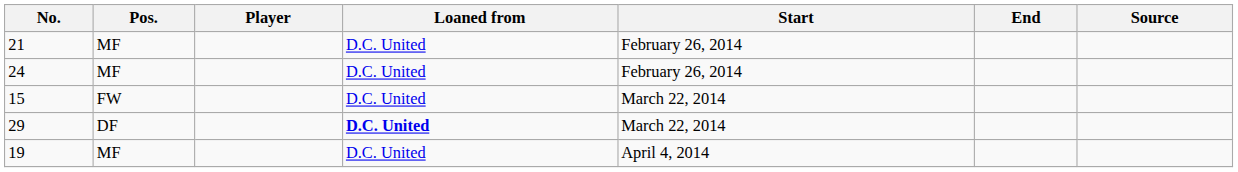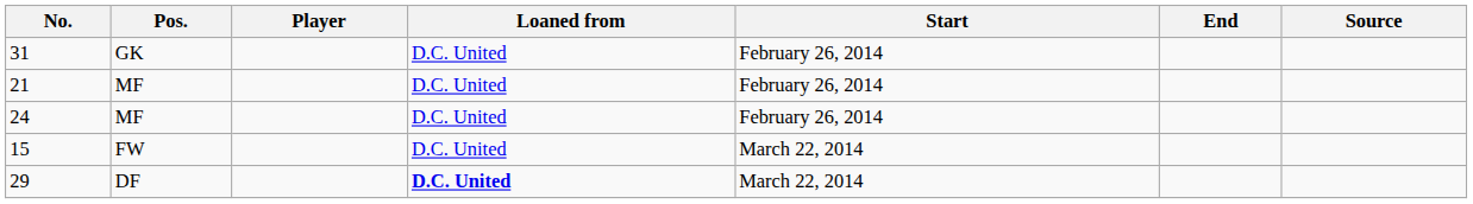+ row: 31 | GK | D.C. United | February 26, 2014
- row: 19 | MF | D.C. United | April 4, 2014
